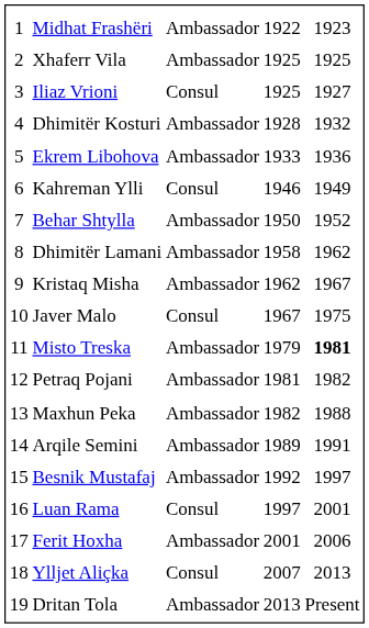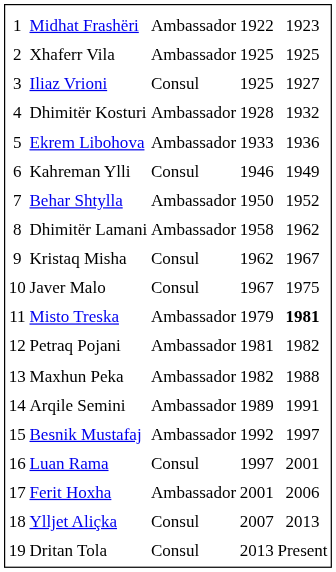Kristaq Misha | column 3: Ambassador -> Consul
Dritan Tola | column 3: Ambassador -> Consul
